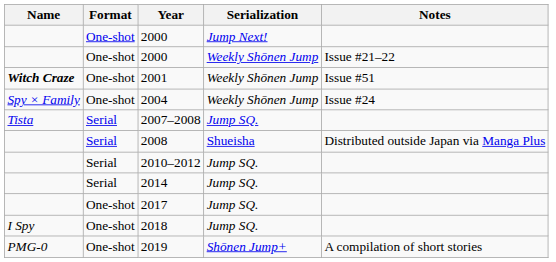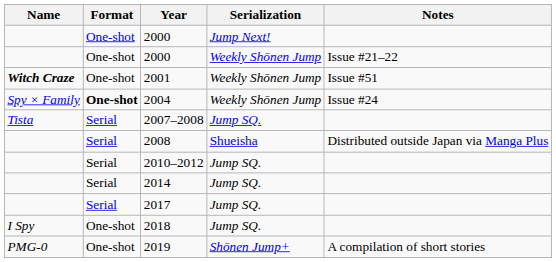2004 | Format: normal -> bold
2017 | Format: One-shot -> Serial
